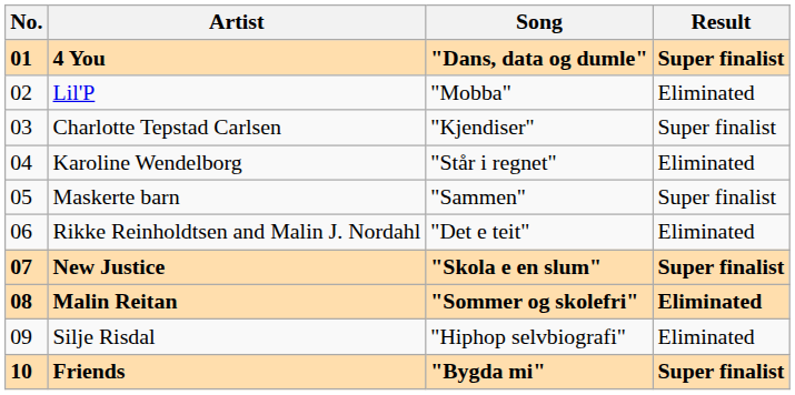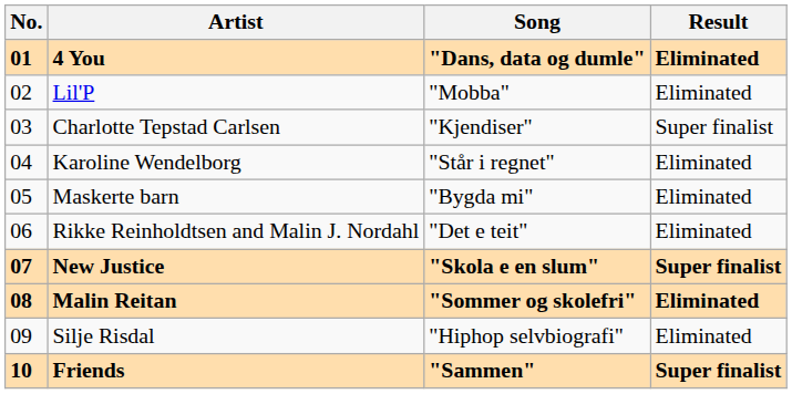4 You | Result: Super finalist -> Eliminated
Maskerte barn | Song: "Sammen" -> "Bygda mi"
Maskerte barn | Result: Super finalist -> Eliminated
Friends | Song: "Bygda mi" -> "Sammen"
